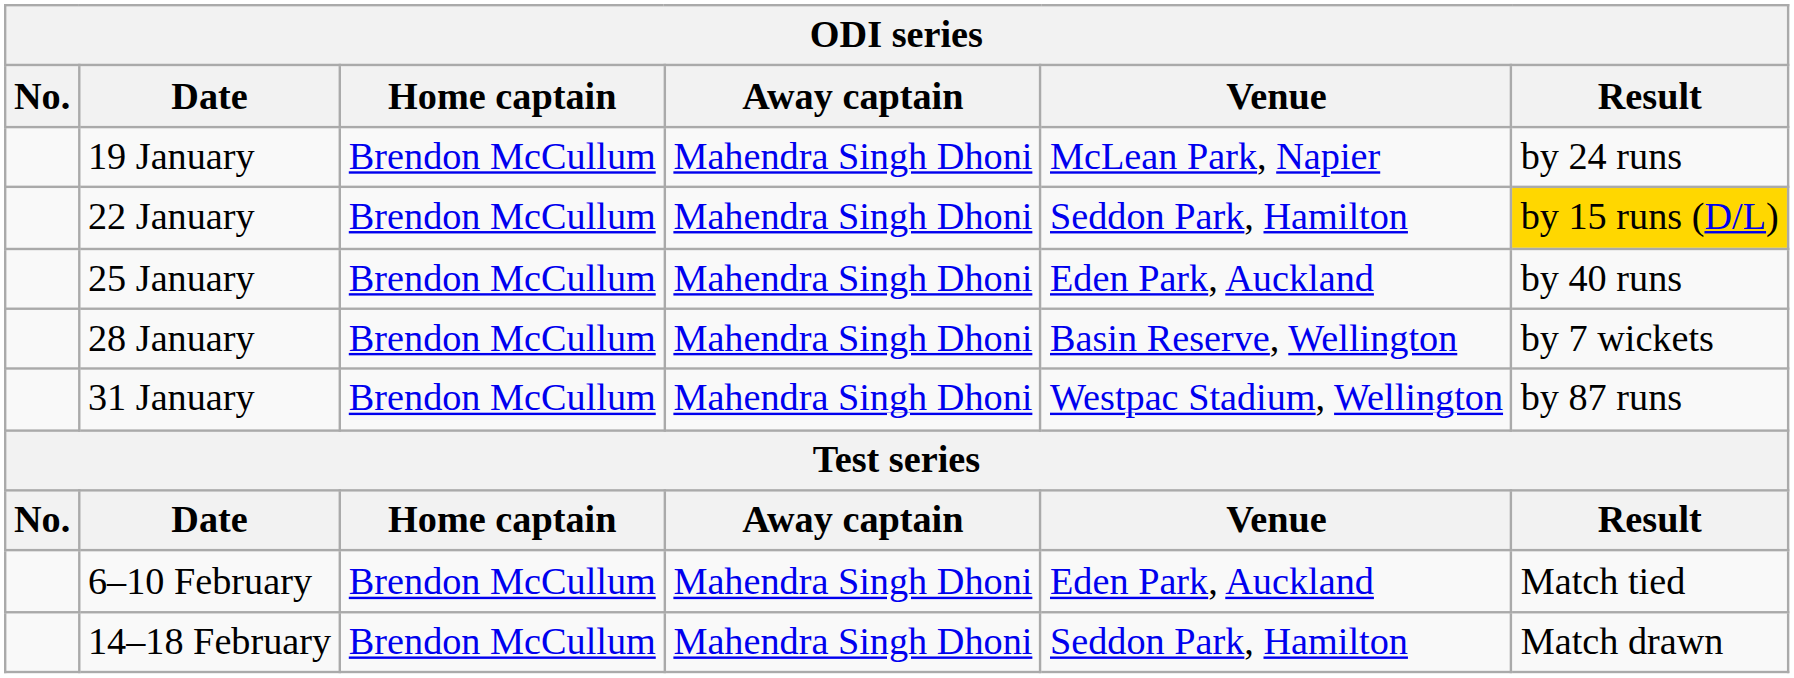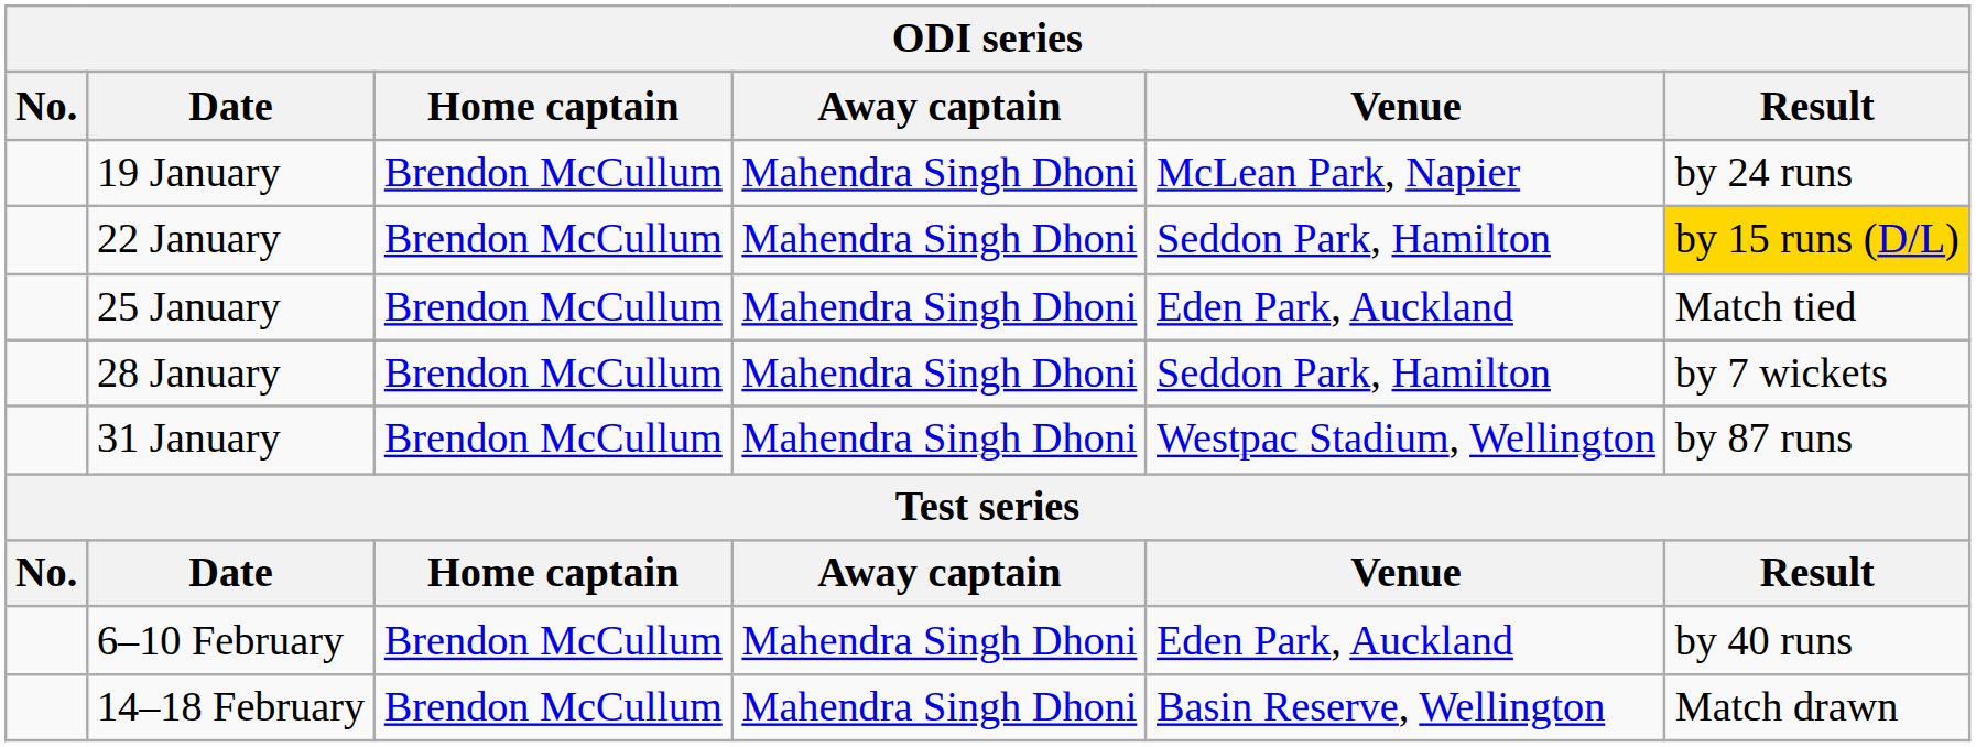25 January | Result: by 40 runs -> Match tied
28 January | Venue: Basin Reserve, Wellington -> Seddon Park, Hamilton
6–10 February | Result: Match tied -> by 40 runs
14–18 February | Venue: Seddon Park, Hamilton -> Basin Reserve, Wellington
